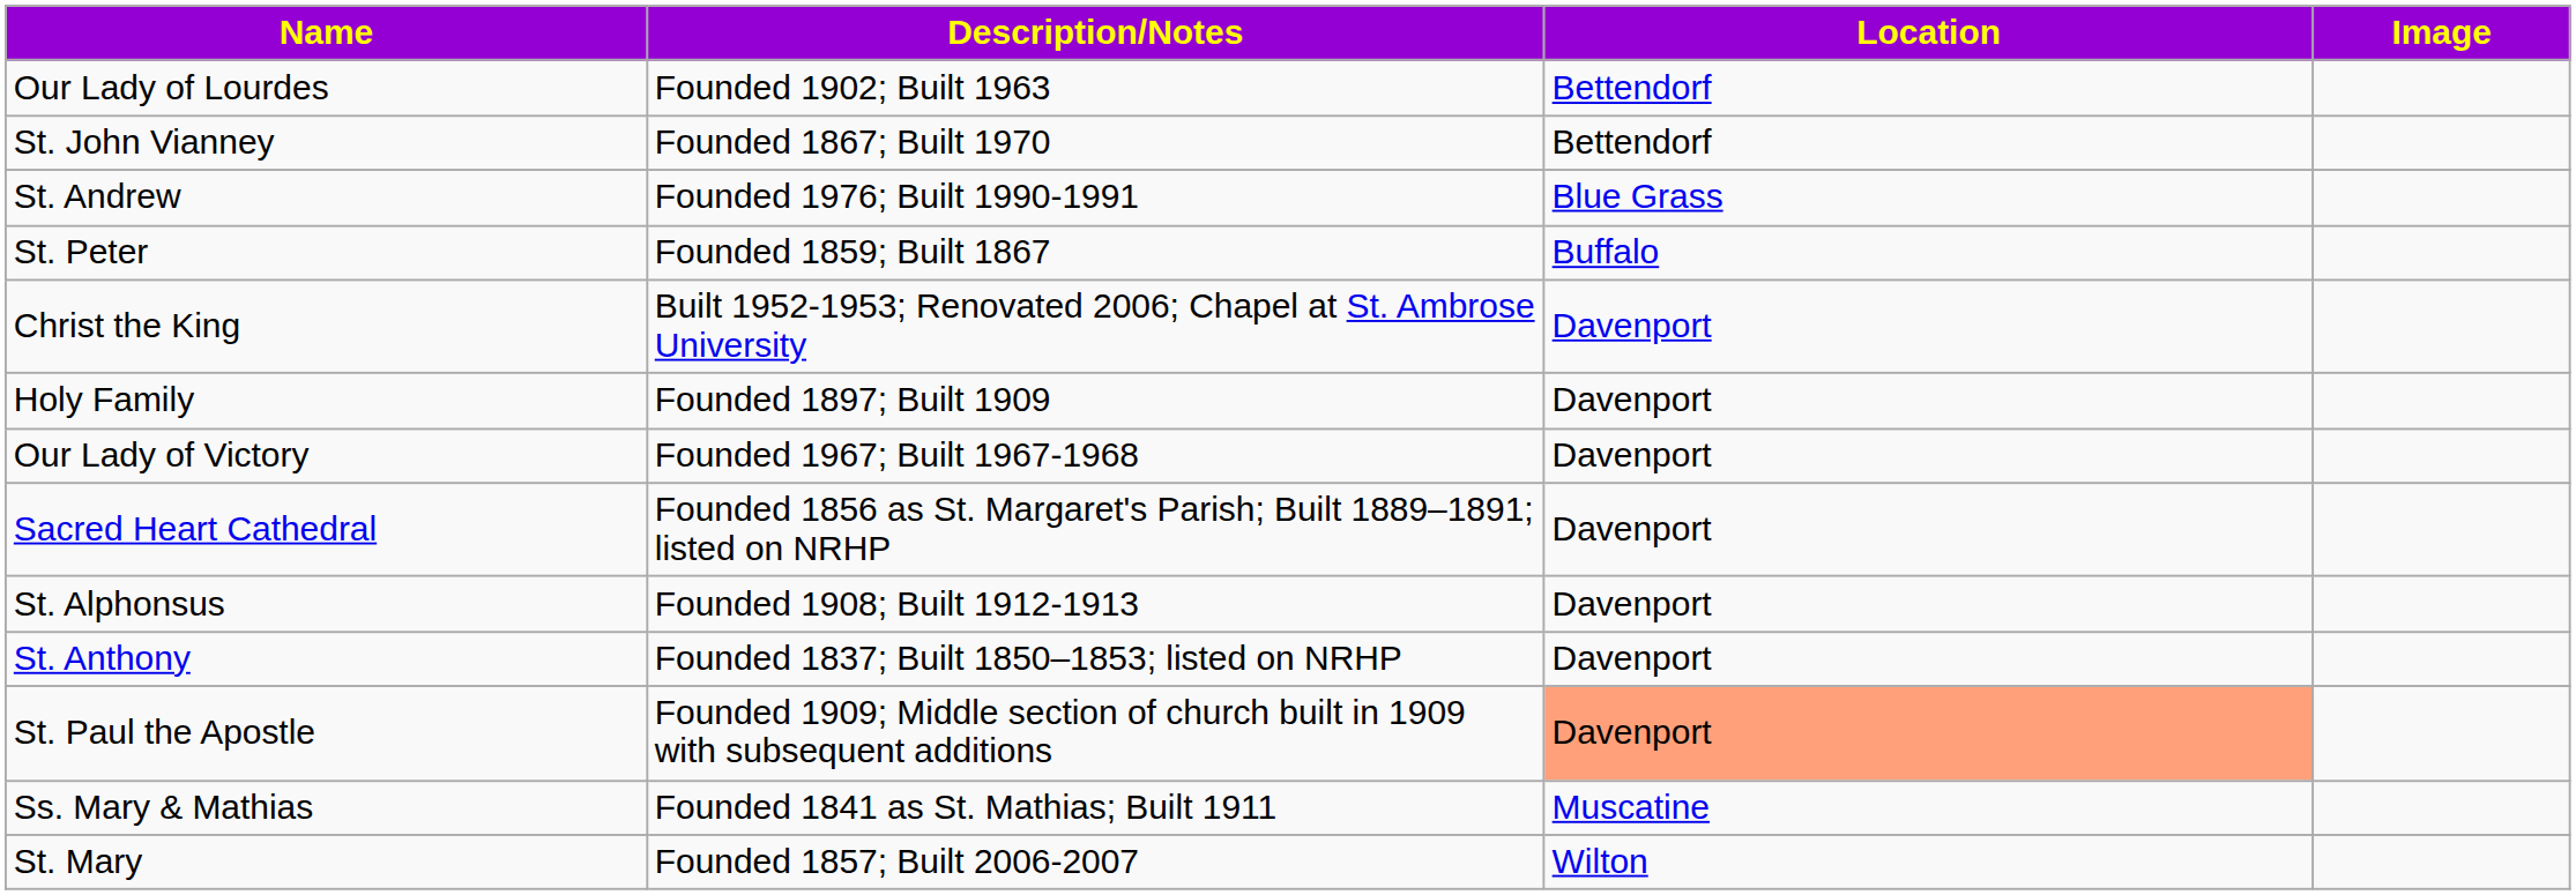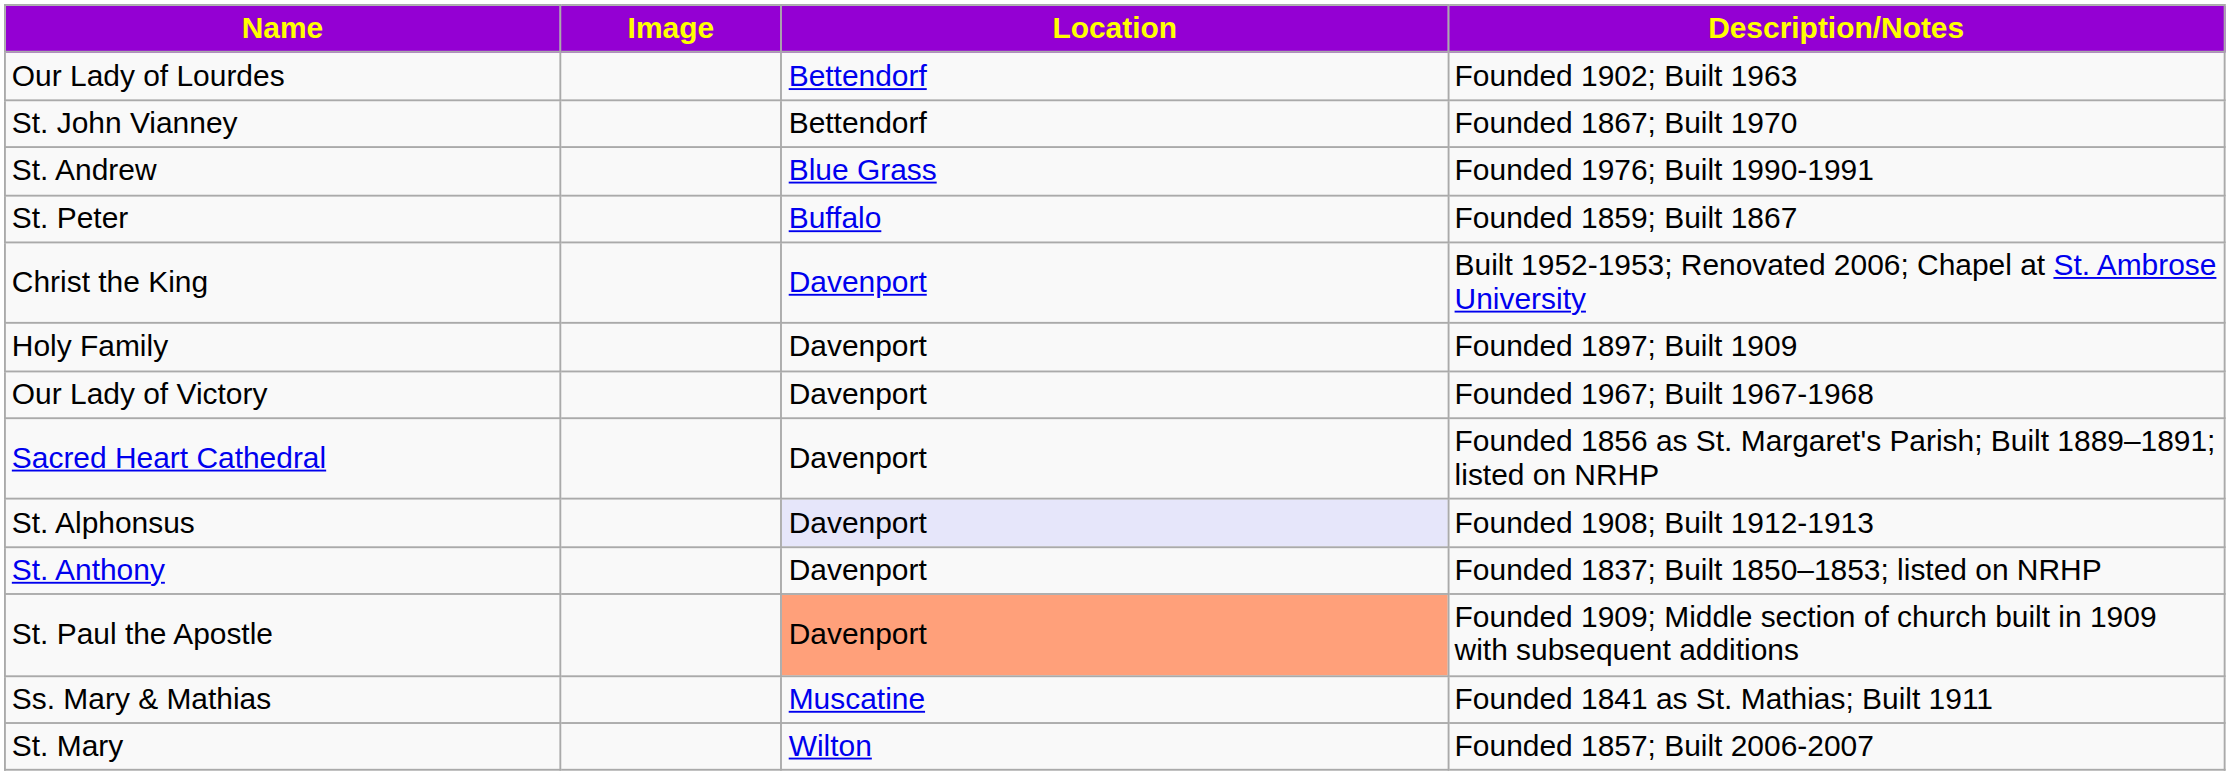columns swapped: Image <-> Description/Notes
St. Alphonsus | Location: no background -> lavender background
